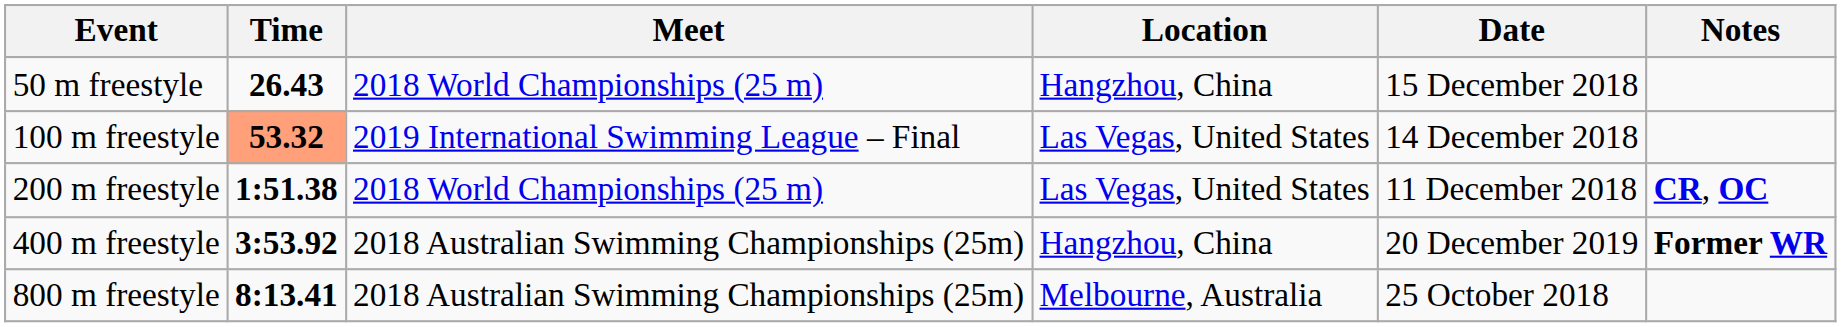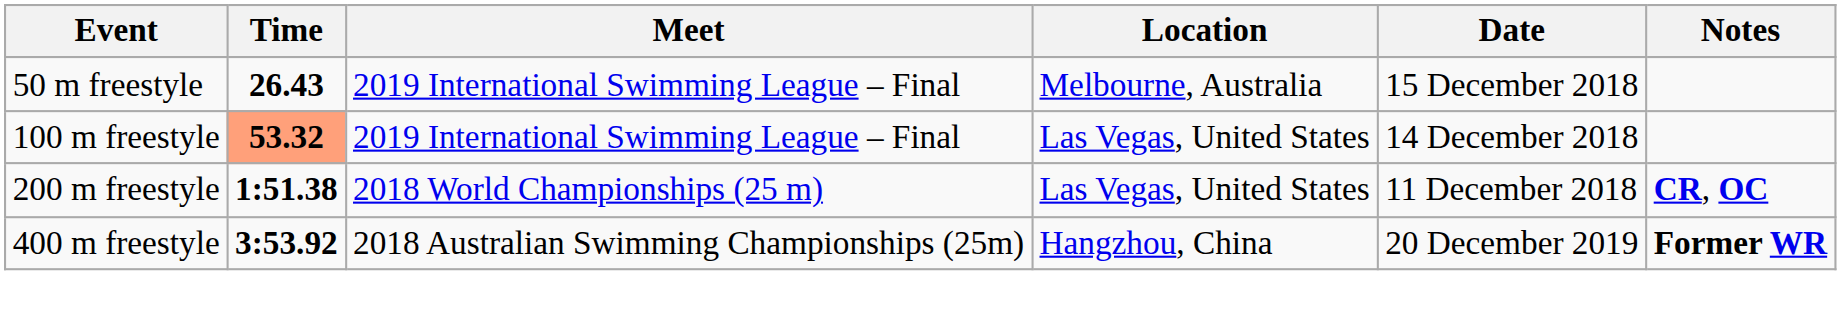50 m freestyle | Meet: 2018 World Championships (25 m) -> 2019 International Swimming League – Final
50 m freestyle | Location: Hangzhou, China -> Melbourne, Australia
- row: 800 m freestyle | 8:13.41 | 2018 Australian Swimming Championships (25m) | Melbourne, Australia | 25 October 2018
